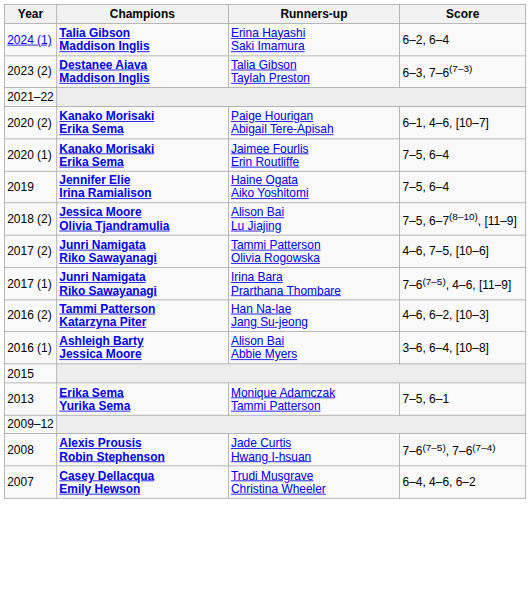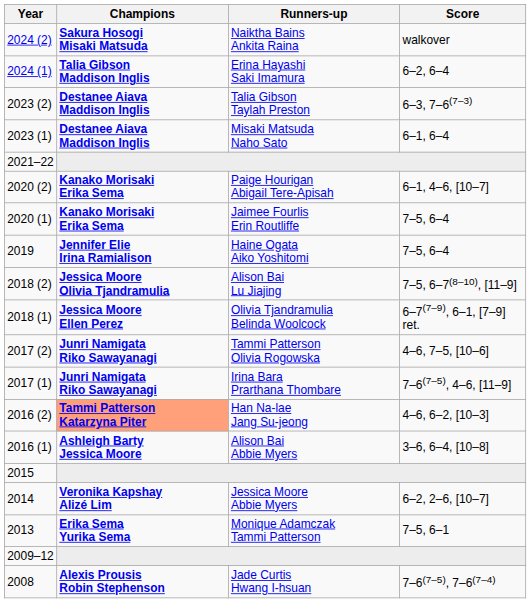+ row: 2024 (2) | Sakura Hosogi Misaki Matsuda | Naiktha Bains Ankita Raina | walkover
+ row: 2023 (1) | Destanee Aiava Maddison Inglis | Misaki Matsuda Naho Sato | 6–1, 6–4
+ row: 2018 (1) | Jessica Moore Ellen Perez | Olivia Tjandramulia Belinda Woolcock | 6–7(7–9), 6–1, [7–9] ret.
Han Na-lae Jang Su-jeong | Champions: no background -> lightsalmon background
+ row: 2014 | Veronika Kapshay Alizé Lim | Jessica Moore Abbie Myers | 6–2, 2–6, [10–7]
- row: 2007 | Casey Dellacqua Emily Hewson | Trudi Musgrave Christina Wheeler | 6–4, 4–6, 6–2
